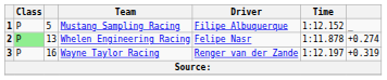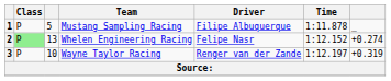1 | Time: 1:12.152 -> 1:11.878
2 | Time: 1:11.878 -> 1:12.152
3 | column 3: 16 -> 10
